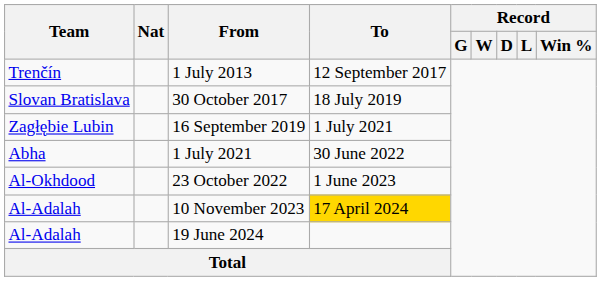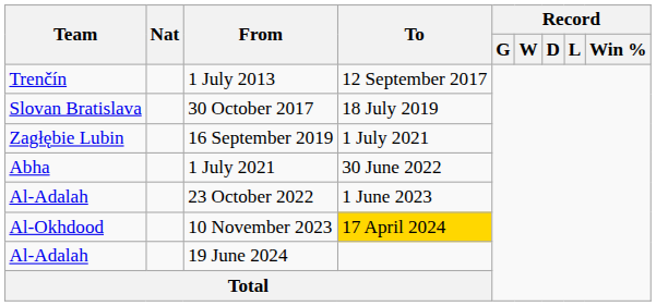23 October 2022 | Team: Al-Okhdood -> Al-Adalah
10 November 2023 | Team: Al-Adalah -> Al-Okhdood
